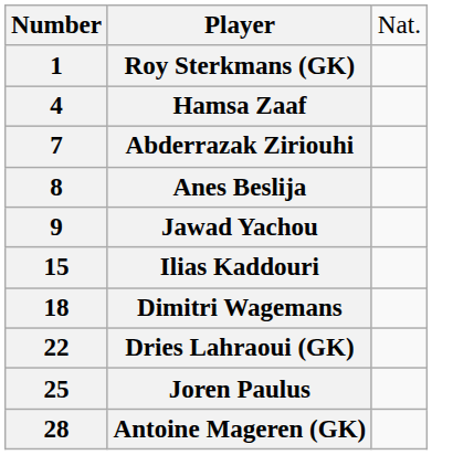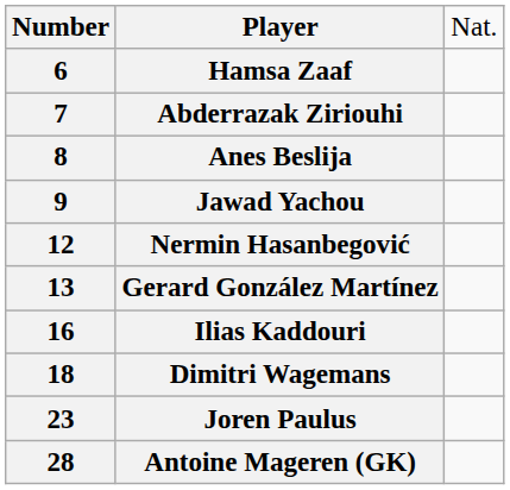- row: 1 | Roy Sterkmans (GK)
Hamsa Zaaf | column 1: 4 -> 6
+ row: 12 | Nermin Hasanbegović
+ row: 13 | Gerard González Martínez
Ilias Kaddouri | column 1: 15 -> 16
- row: 22 | Dries Lahraoui (GK)
Joren Paulus | column 1: 25 -> 23
